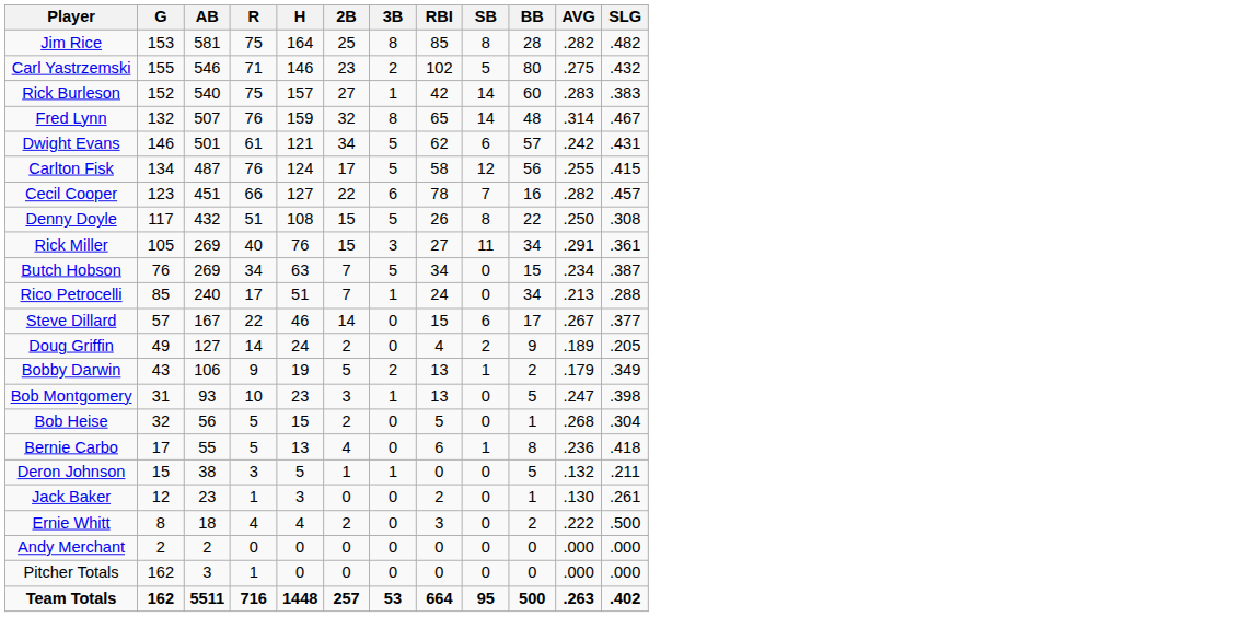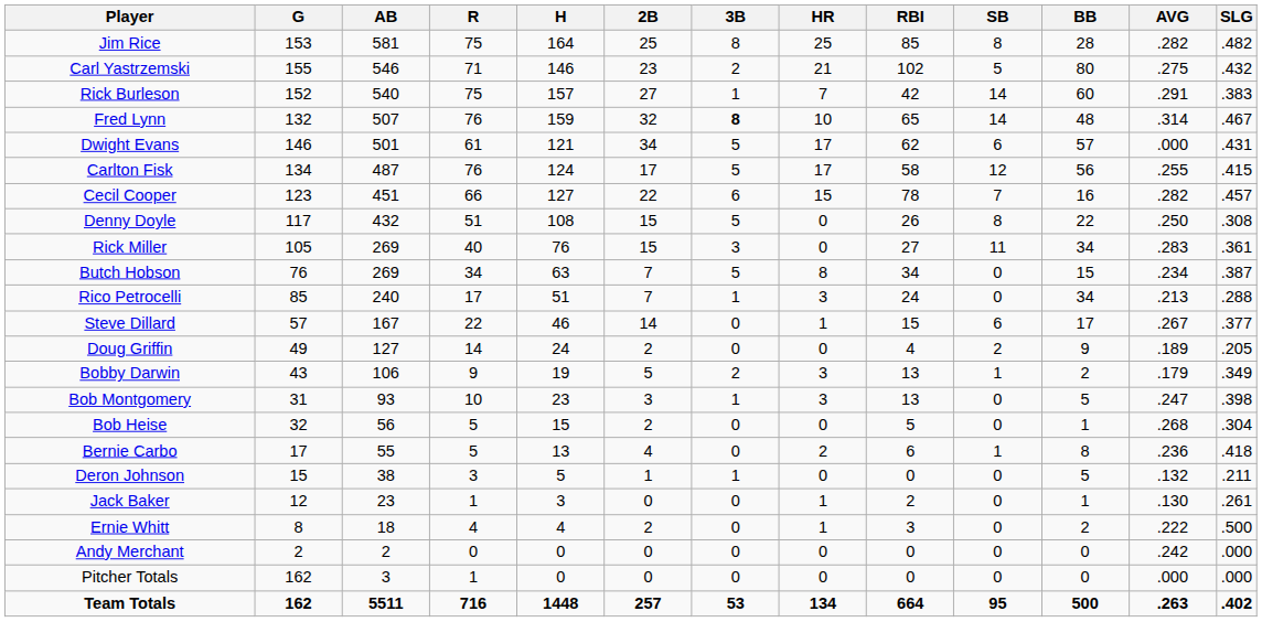+ column: HR | 25 | 21 | 7 | 10 | 17 | 17 | 15 | 0 | 0 | 8 | 3 | 1 | 0 | 3 | 3 | 0 | 2 | 0 | 1 | 1 | 0 | 0 | 134
Rick Burleson | AVG: .283 -> .291
Fred Lynn | 3B: normal -> bold
Dwight Evans | AVG: .242 -> .000
Rick Miller | AVG: .291 -> .283
Andy Merchant | AVG: .000 -> .242
